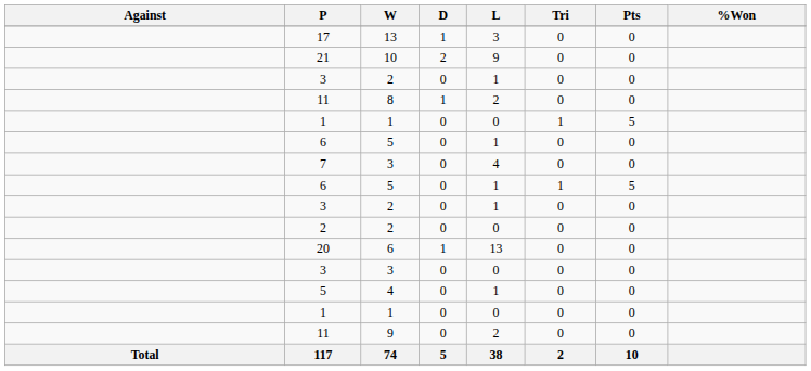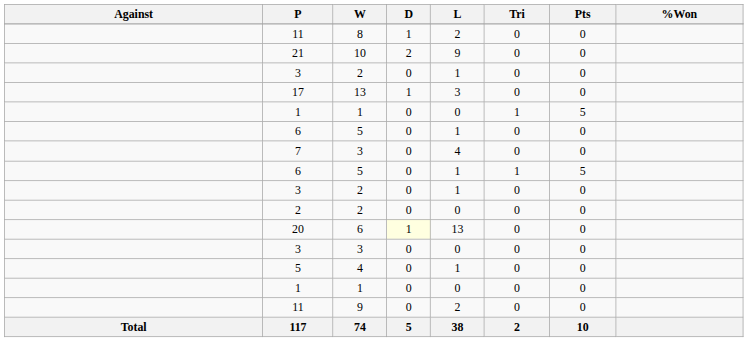rows swapped: 17 <-> 11 / 8
20 | D: no background -> lightyellow background
